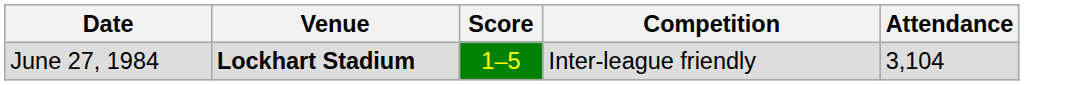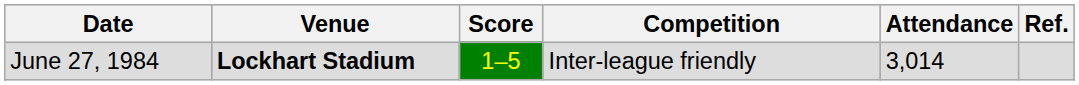+ column: Ref.
June 27, 1984 | Attendance: 3,104 -> 3,014
